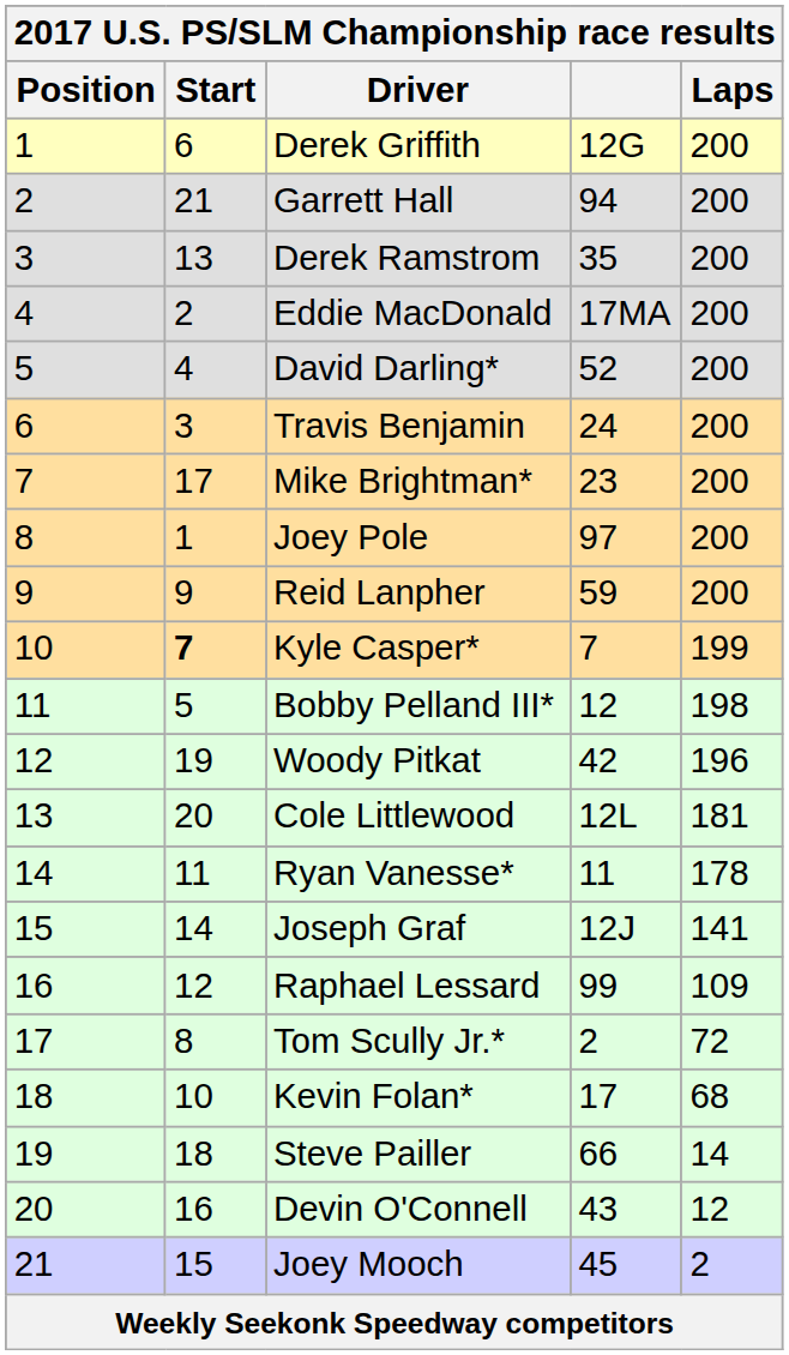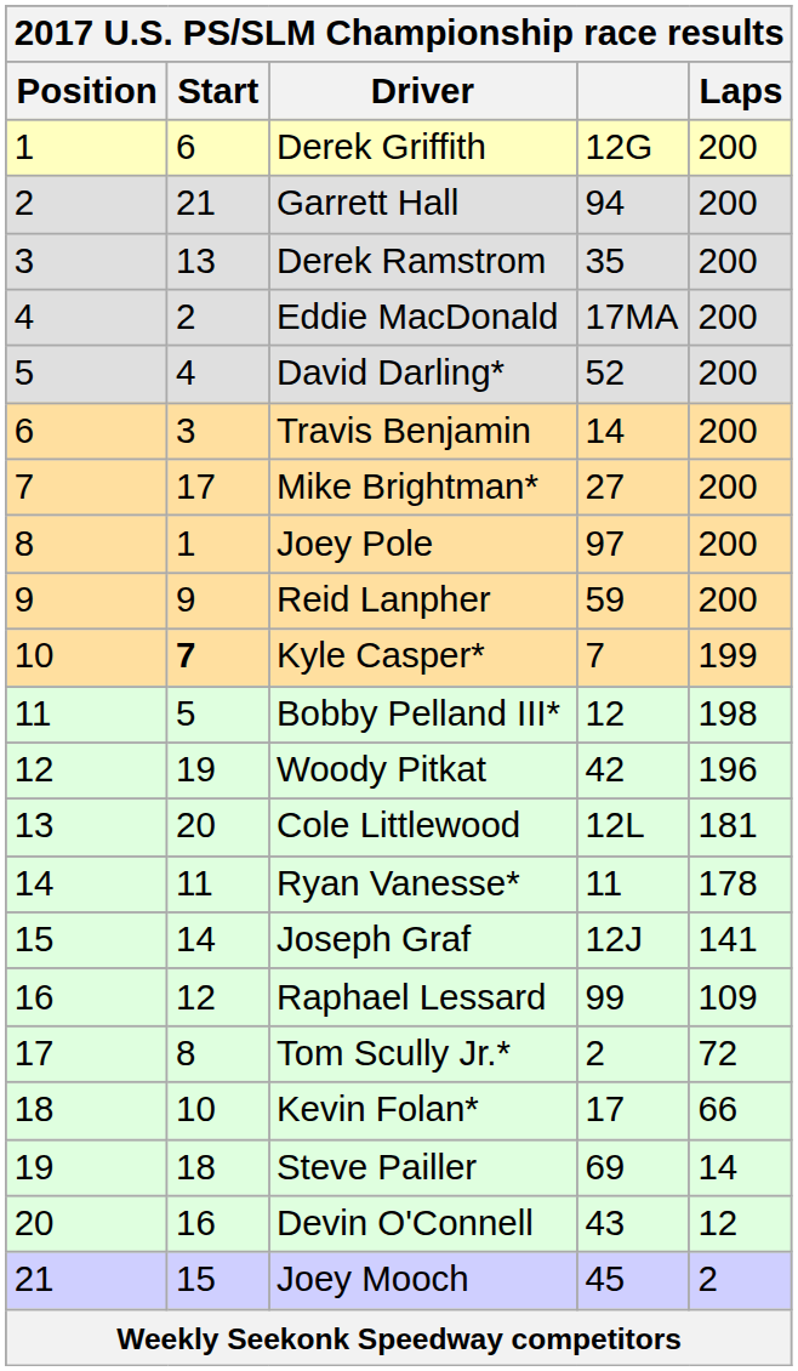Travis Benjamin | column 4: 24 -> 14
Mike Brightman* | column 4: 23 -> 27
Kevin Folan* | Laps: 68 -> 66
Steve Pailler | column 4: 66 -> 69
